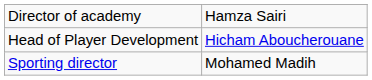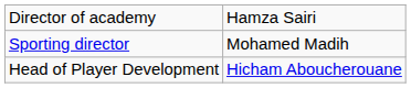rows swapped: Sporting director <-> Head of Player Development
